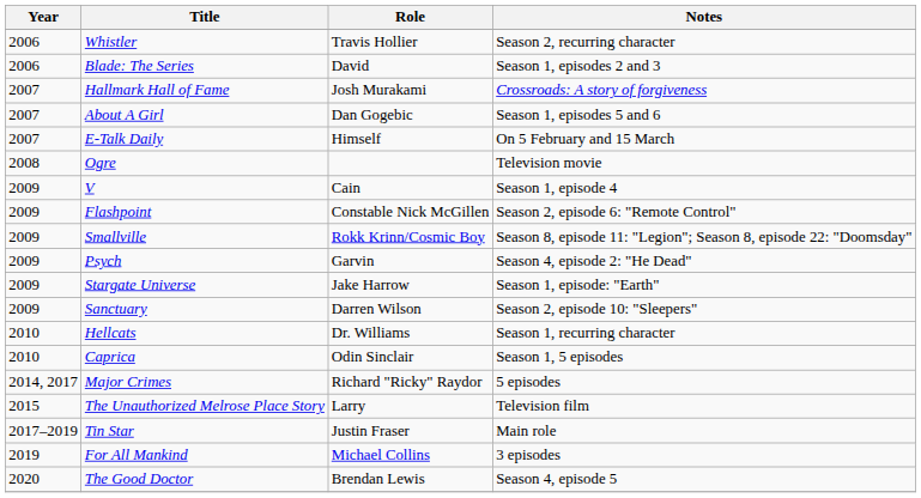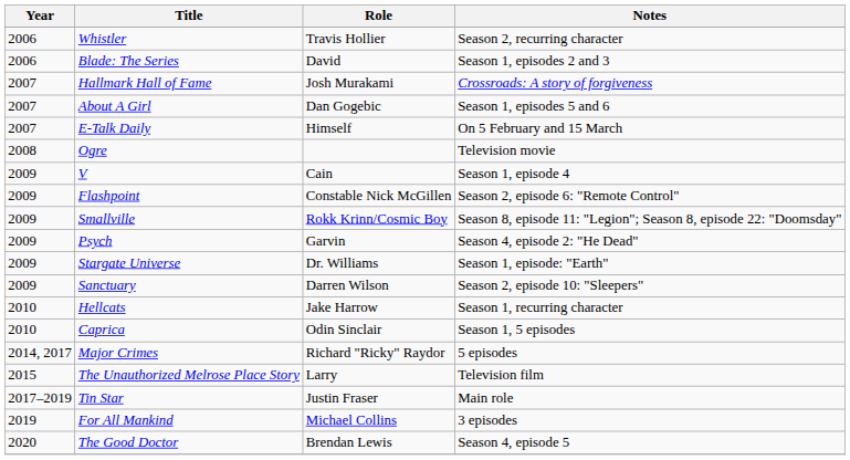Stargate Universe | Role: Jake Harrow -> Dr. Williams
Hellcats | Role: Dr. Williams -> Jake Harrow
